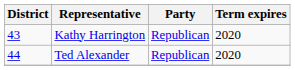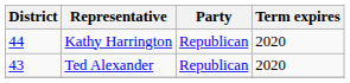Kathy Harrington | District: 43 -> 44
Ted Alexander | District: 44 -> 43
